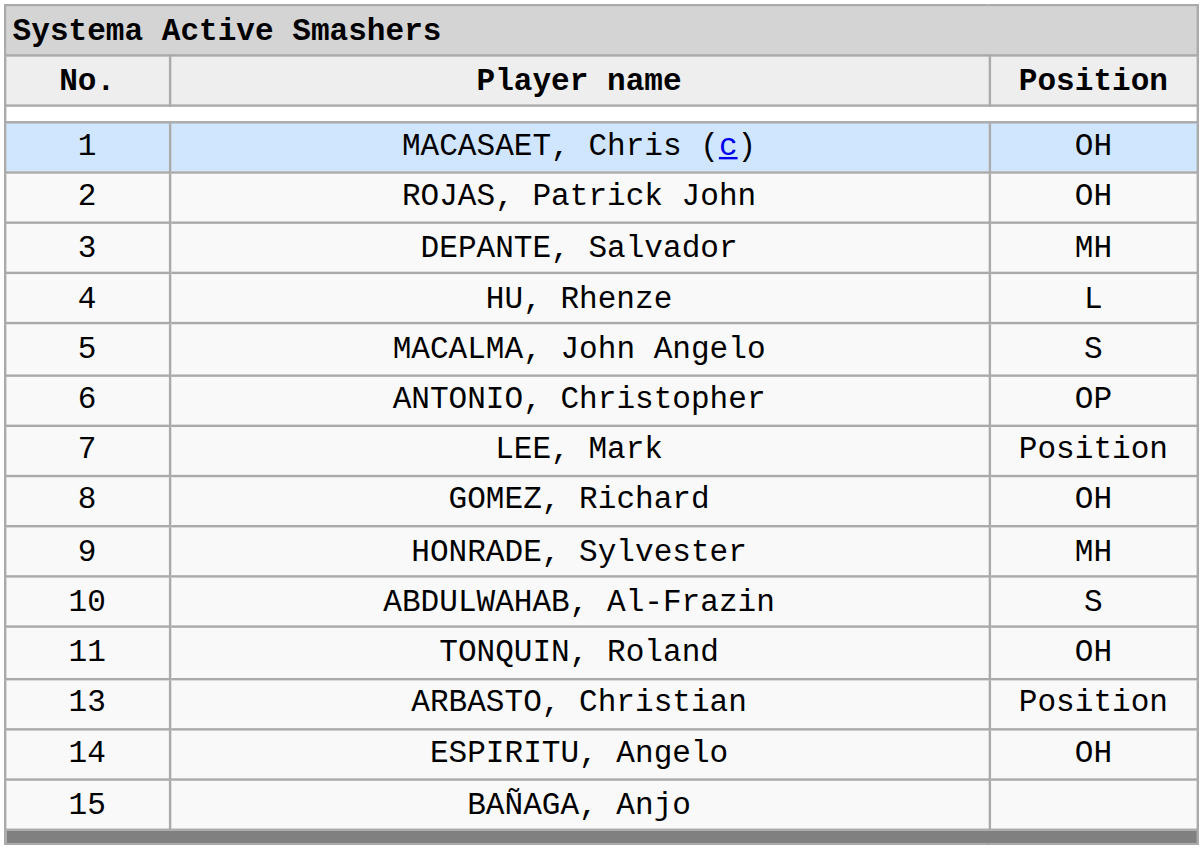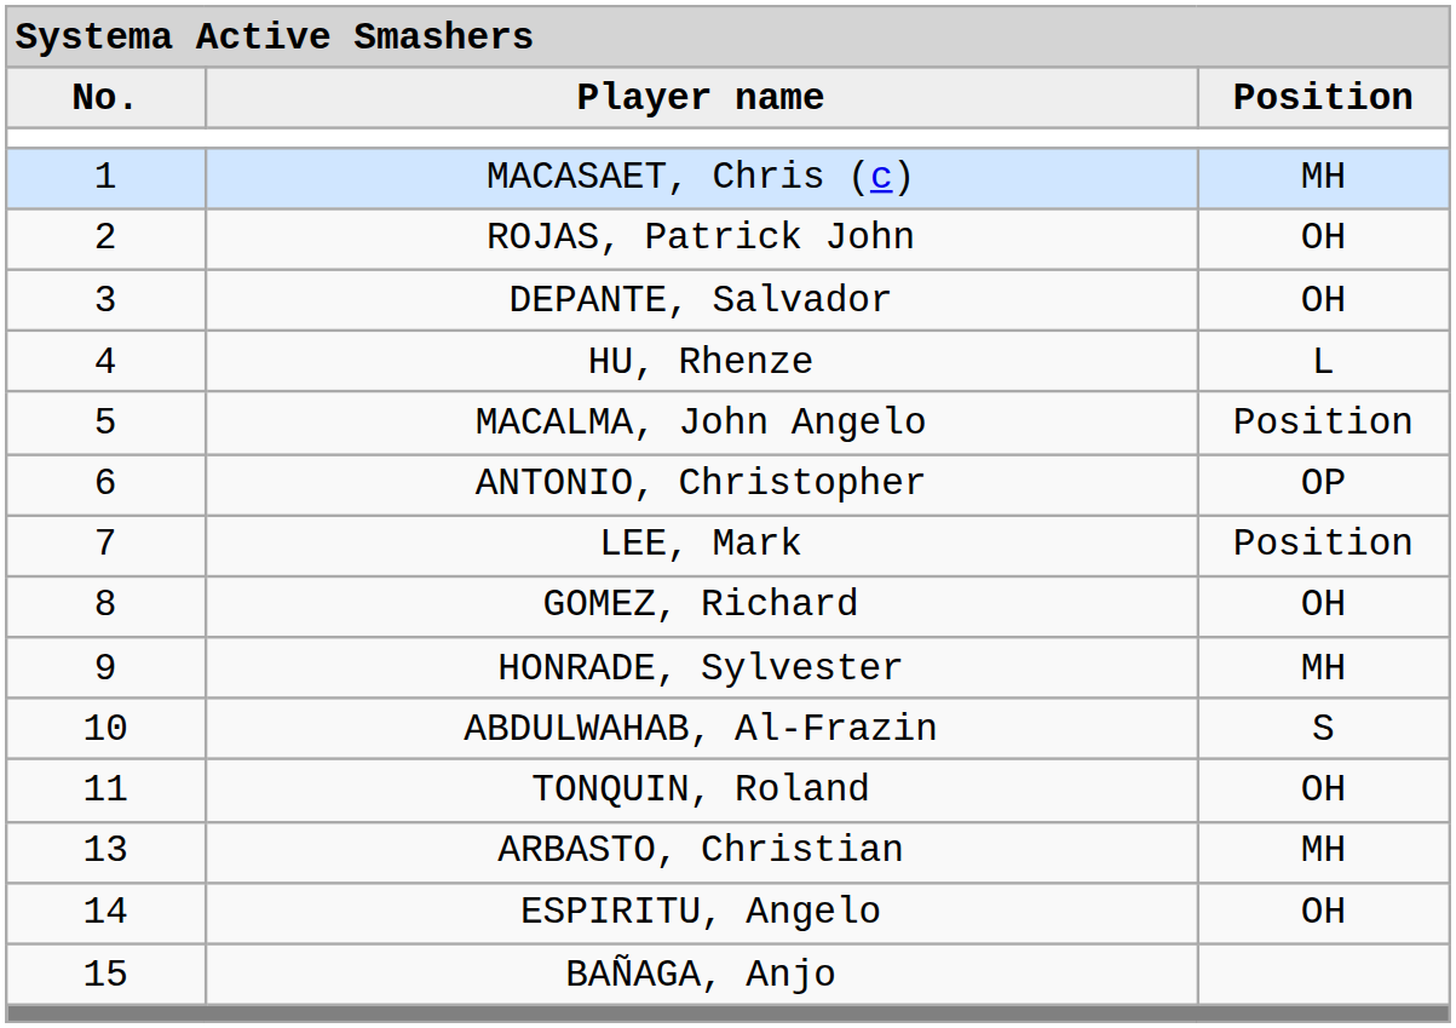MACASAET, Chris (c) | column 3: OH -> MH
DEPANTE, Salvador | column 3: MH -> OH
MACALMA, John Angelo | column 3: S -> Position
ARBASTO, Christian | column 3: Position -> MH
